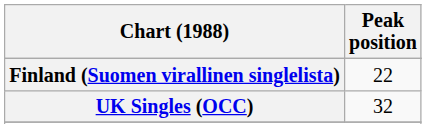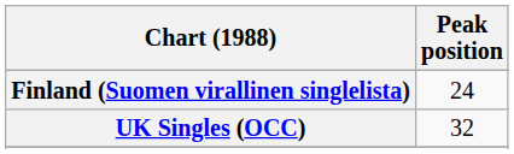Finland (Suomen virallinen singlelista) | Peak position: 22 -> 24
